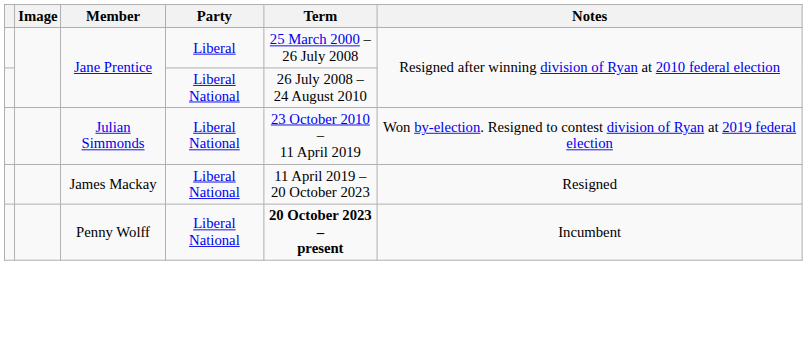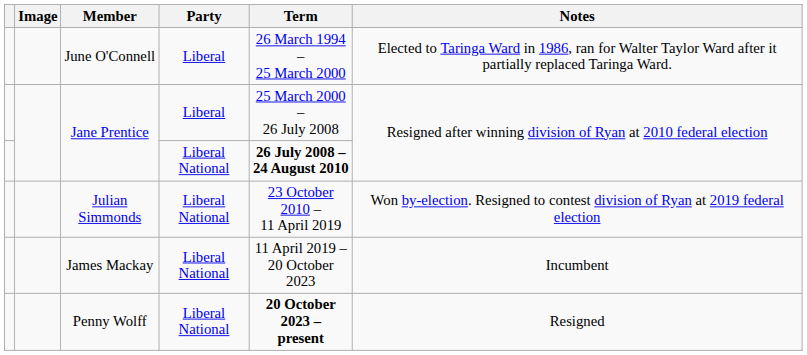+ row: June O'Connell | Liberal | 26 March 1994 – 25 March 2000 | Elected to Taringa Ward in 1986, ran for Walter Taylor Ward after it partially replaced Taringa Ward.
Jane Prentice / Liberal National | Term: normal -> bold
James Mackay | Notes: Resigned -> Incumbent
Penny Wolff | Notes: Incumbent -> Resigned
